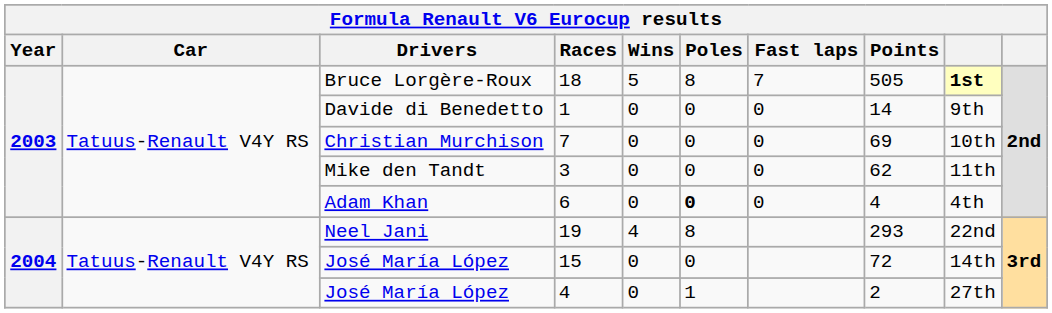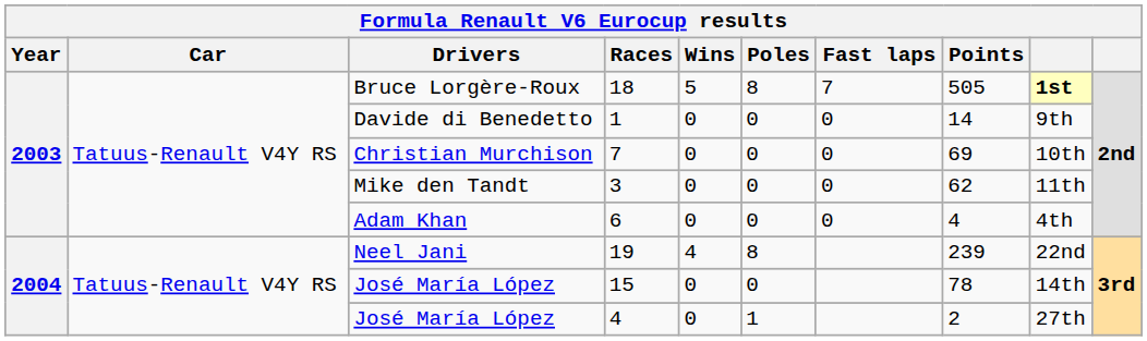6 | Poles: bold -> normal
19 | Points: 293 -> 239
15 | Points: 72 -> 78
